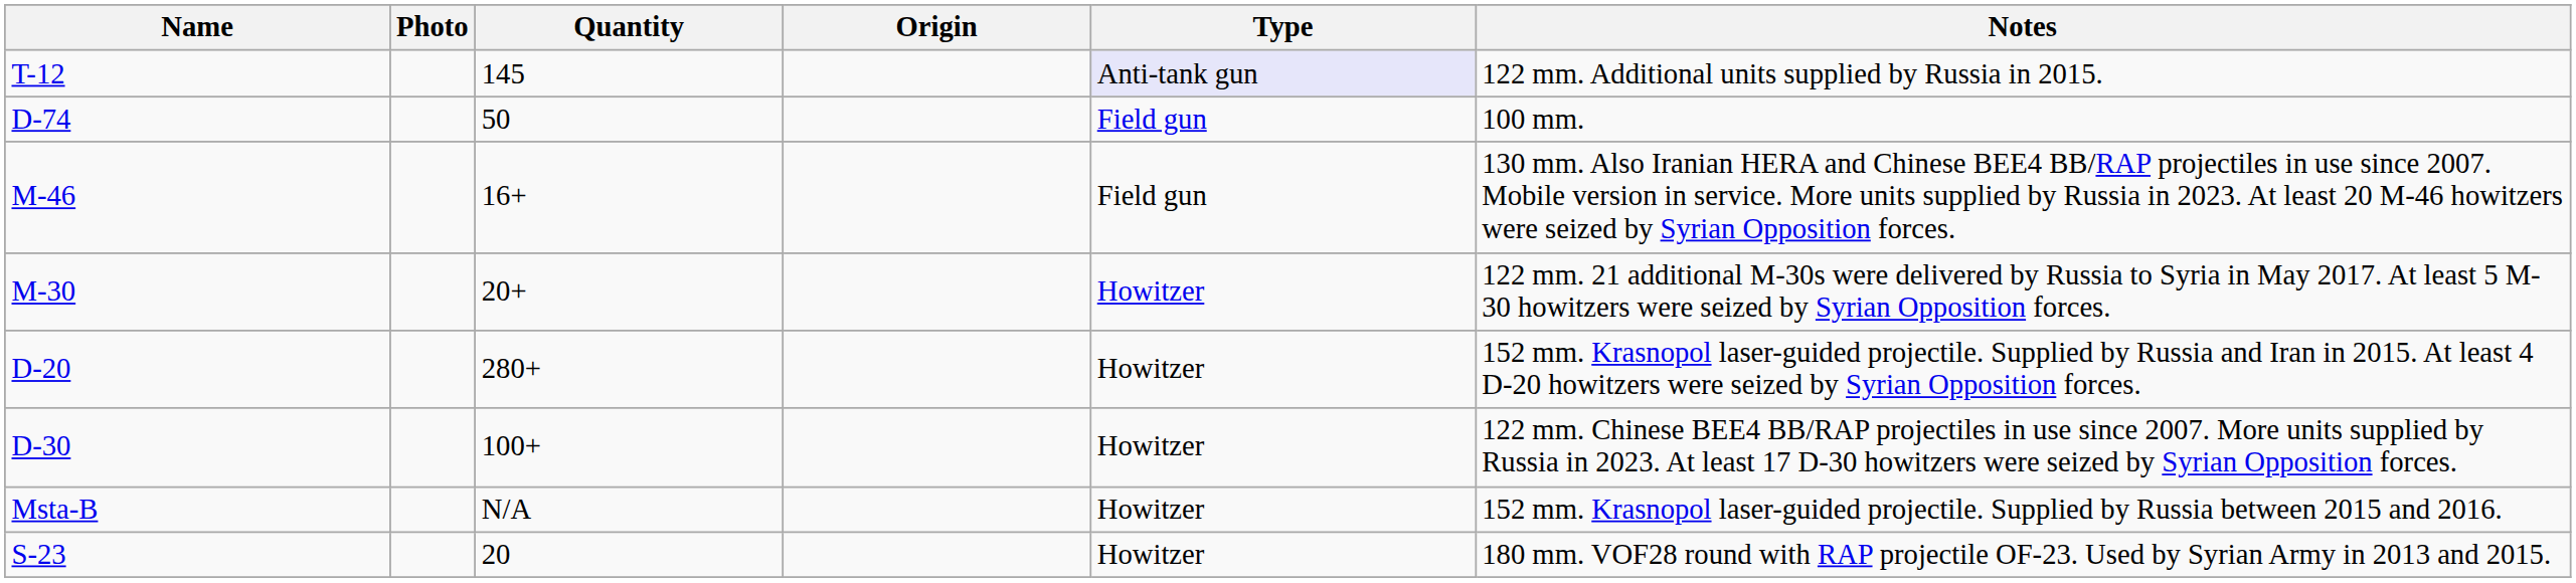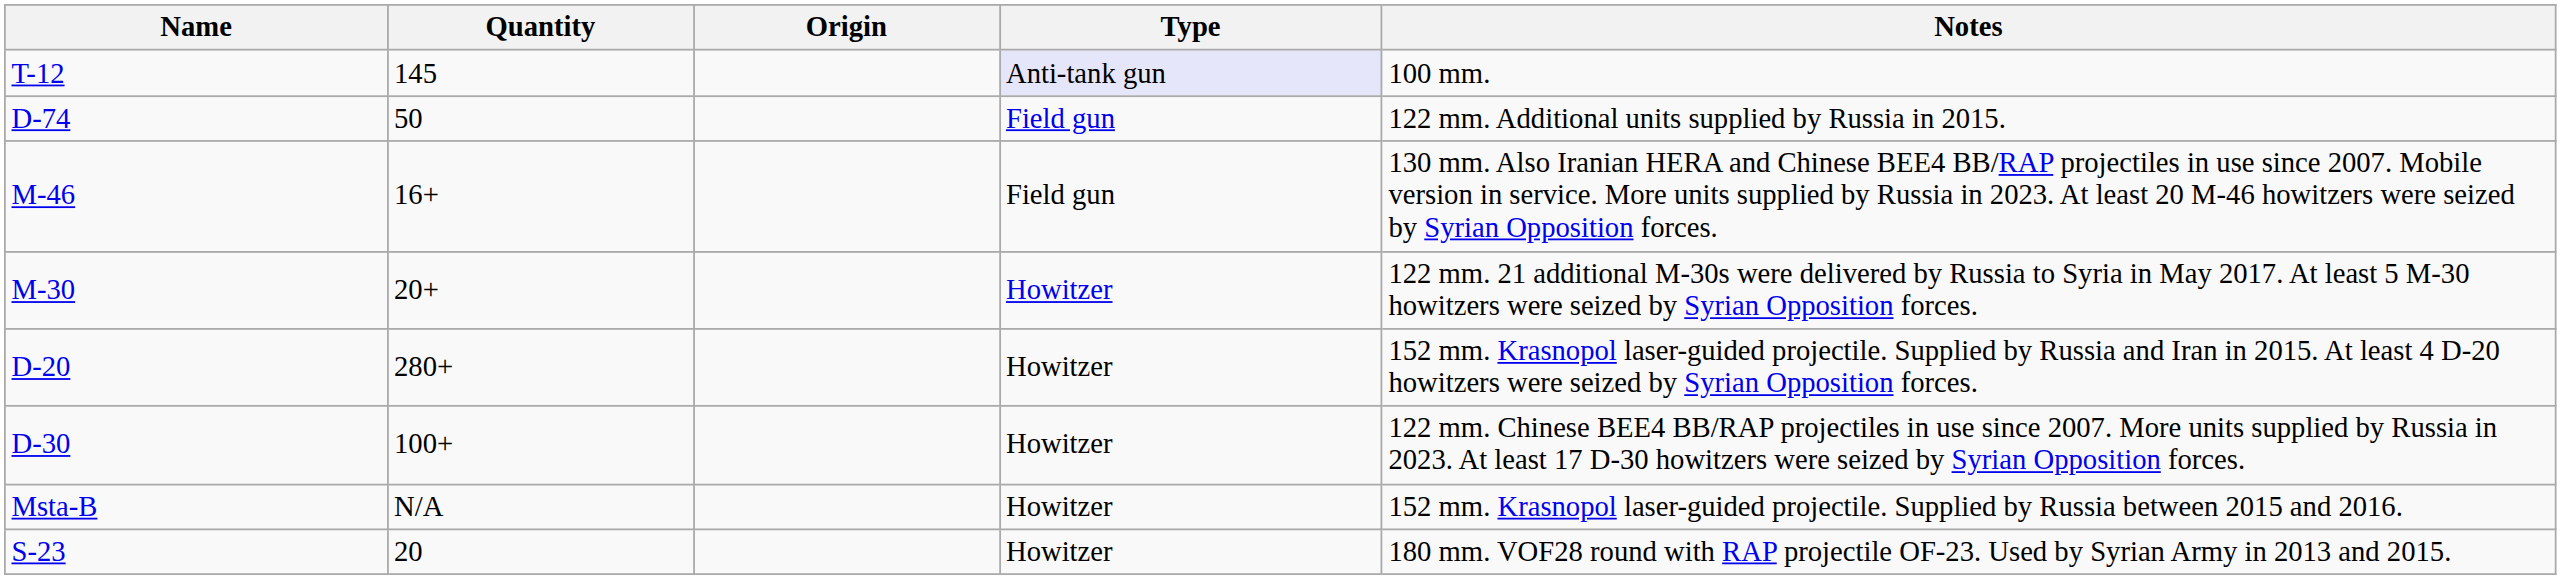- column: Photo
T-12 | Notes: 122 mm. Additional units supplied by Russia in 2015. -> 100 mm.
D-74 | Notes: 100 mm. -> 122 mm. Additional units supplied by Russia in 2015.
